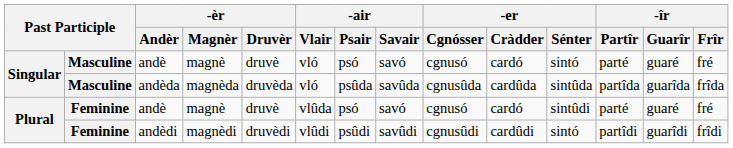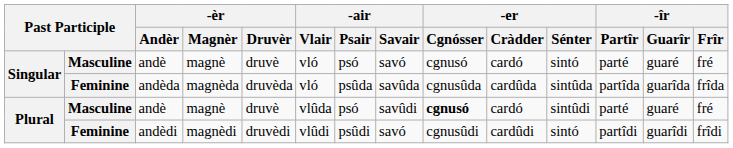andèda | column 2: Masculine -> Feminine
Plural / andè | column 2: Feminine -> Masculine
Plural / andè | -air / Savair: savó -> savûdi
Plural / andè | -er / Cgnósser: normal -> bold
andèdi | -air / Savair: savûdi -> savó
